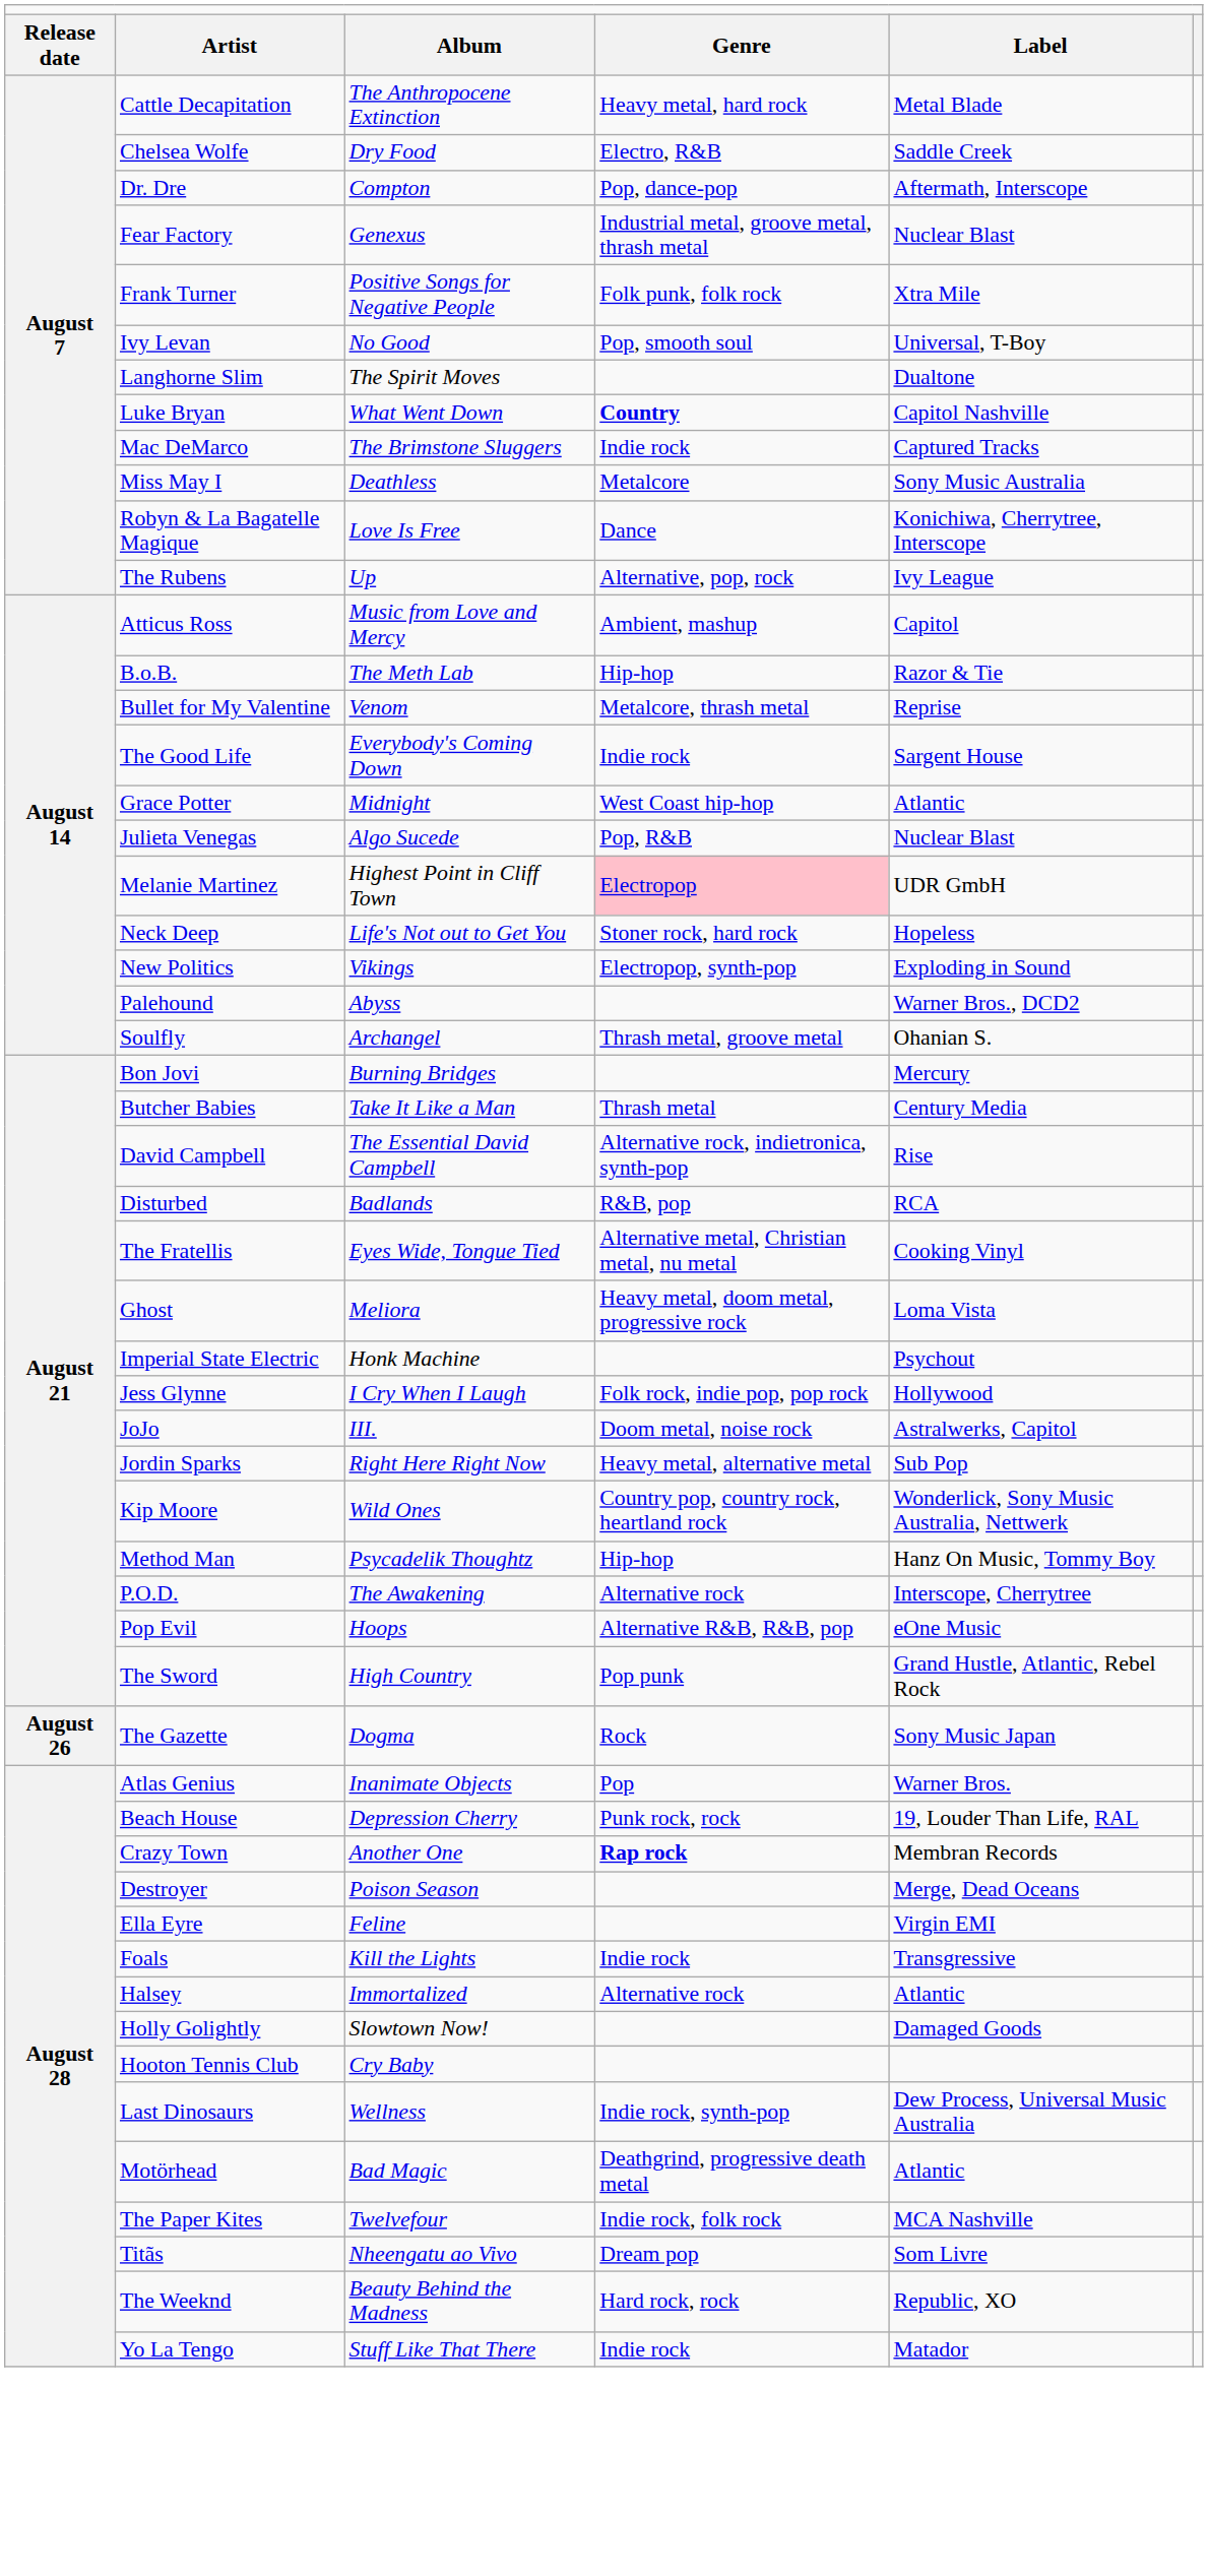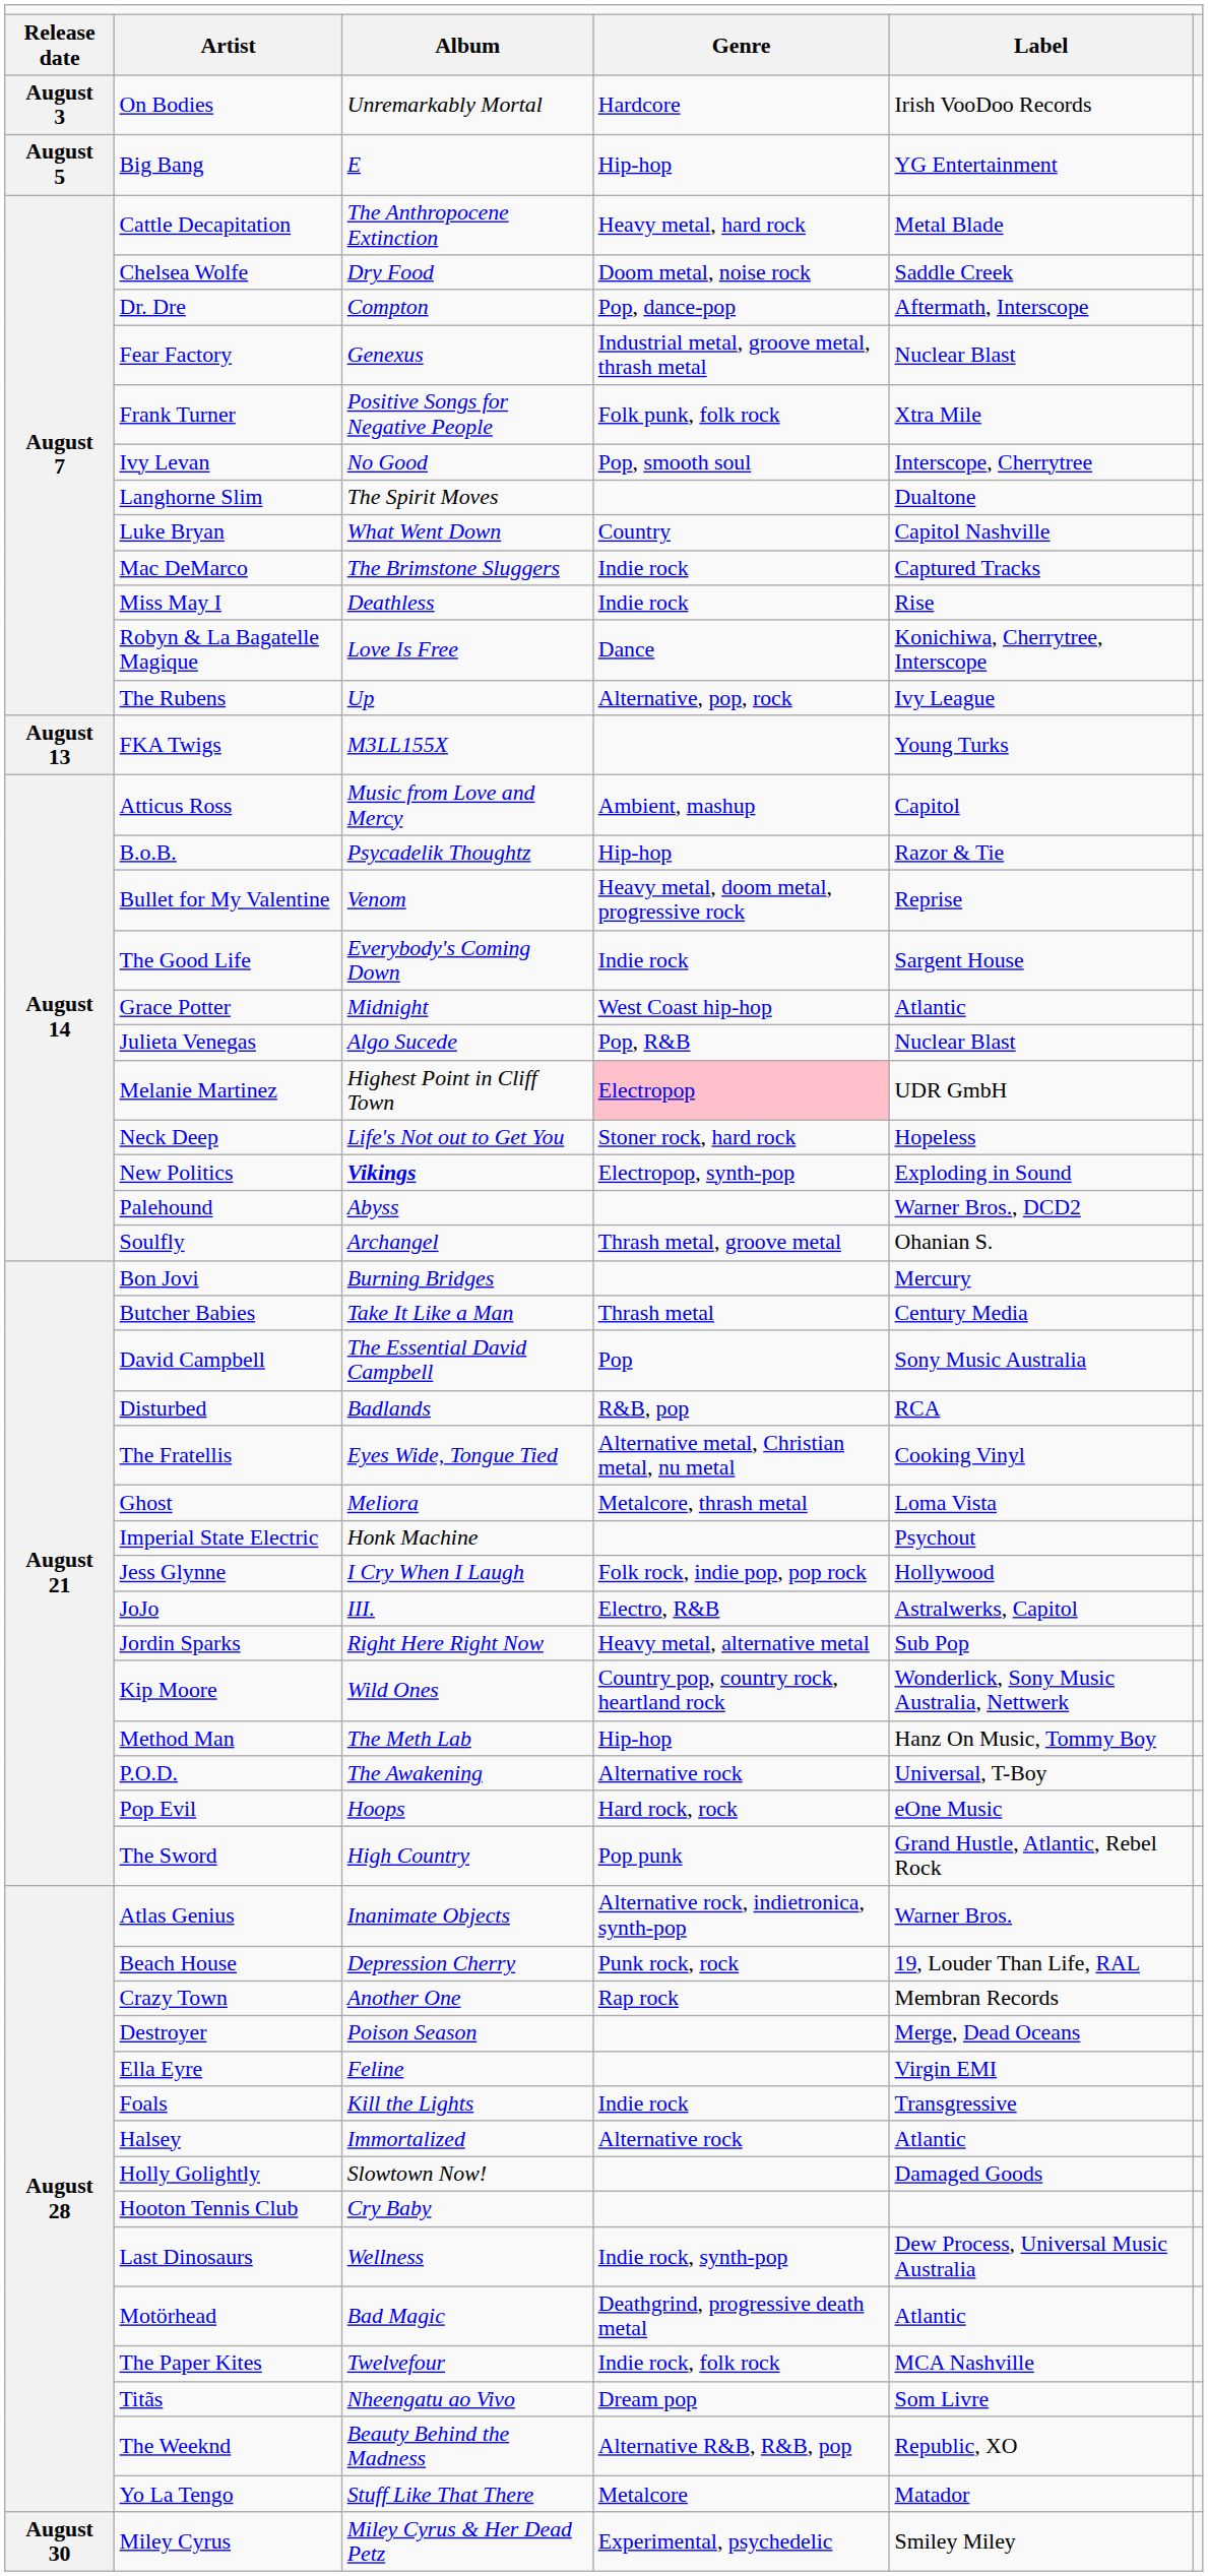+ row: August 3 | On Bodies | Unremarkably Mortal | Hardcore | Irish VooDoo Records
+ row: August 5 | Big Bang | E | Hip-hop | YG Entertainment
Chelsea Wolfe | column 4: Electro, R&B -> Doom metal, noise rock
Ivy Levan | column 5: Universal, T-Boy -> Interscope, Cherrytree
Luke Bryan | column 4: bold -> normal
Miss May I | column 4: Metalcore -> Indie rock
Miss May I | column 5: Sony Music Australia -> Rise
+ row: August 13 | FKA Twigs | M3LL155X | Young Turks
B.o.B. | column 3: The Meth Lab -> Psycadelik Thoughtz
Bullet for My Valentine | column 4: Metalcore, thrash metal -> Heavy metal, doom metal, progressive rock
New Politics | column 3: normal -> bold
David Campbell | column 4: Alternative rock, indietronica, synth-pop -> Pop
David Campbell | column 5: Rise -> Sony Music Australia
Ghost | column 4: Heavy metal, doom metal, progressive rock -> Metalcore, thrash metal
JoJo | column 4: Doom metal, noise rock -> Electro, R&B
Method Man | column 3: Psycadelik Thoughtz -> The Meth Lab
P.O.D. | column 5: Interscope, Cherrytree -> Universal, T-Boy
Pop Evil | column 4: Alternative R&B, R&B, pop -> Hard rock, rock
- row: August 26 | The Gazette | Dogma | Rock | Sony Music Japan
Atlas Genius | column 4: Pop -> Alternative rock, indietronica, synth-pop
Crazy Town | column 4: bold -> normal
The Weeknd | column 4: Hard rock, rock -> Alternative R&B, R&B, pop
Yo La Tengo | column 4: Indie rock -> Metalcore
+ row: August 30 | Miley Cyrus | Miley Cyrus & Her Dead Petz | Experimental, psychedelic | Smiley Miley
